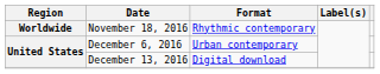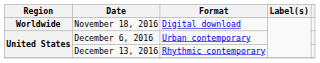November 18, 2016 | Format: Rhythmic contemporary -> Digital download
December 13, 2016 | Format: Digital download -> Rhythmic contemporary
